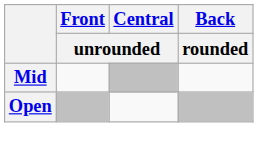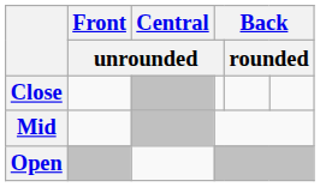+ row: Close
